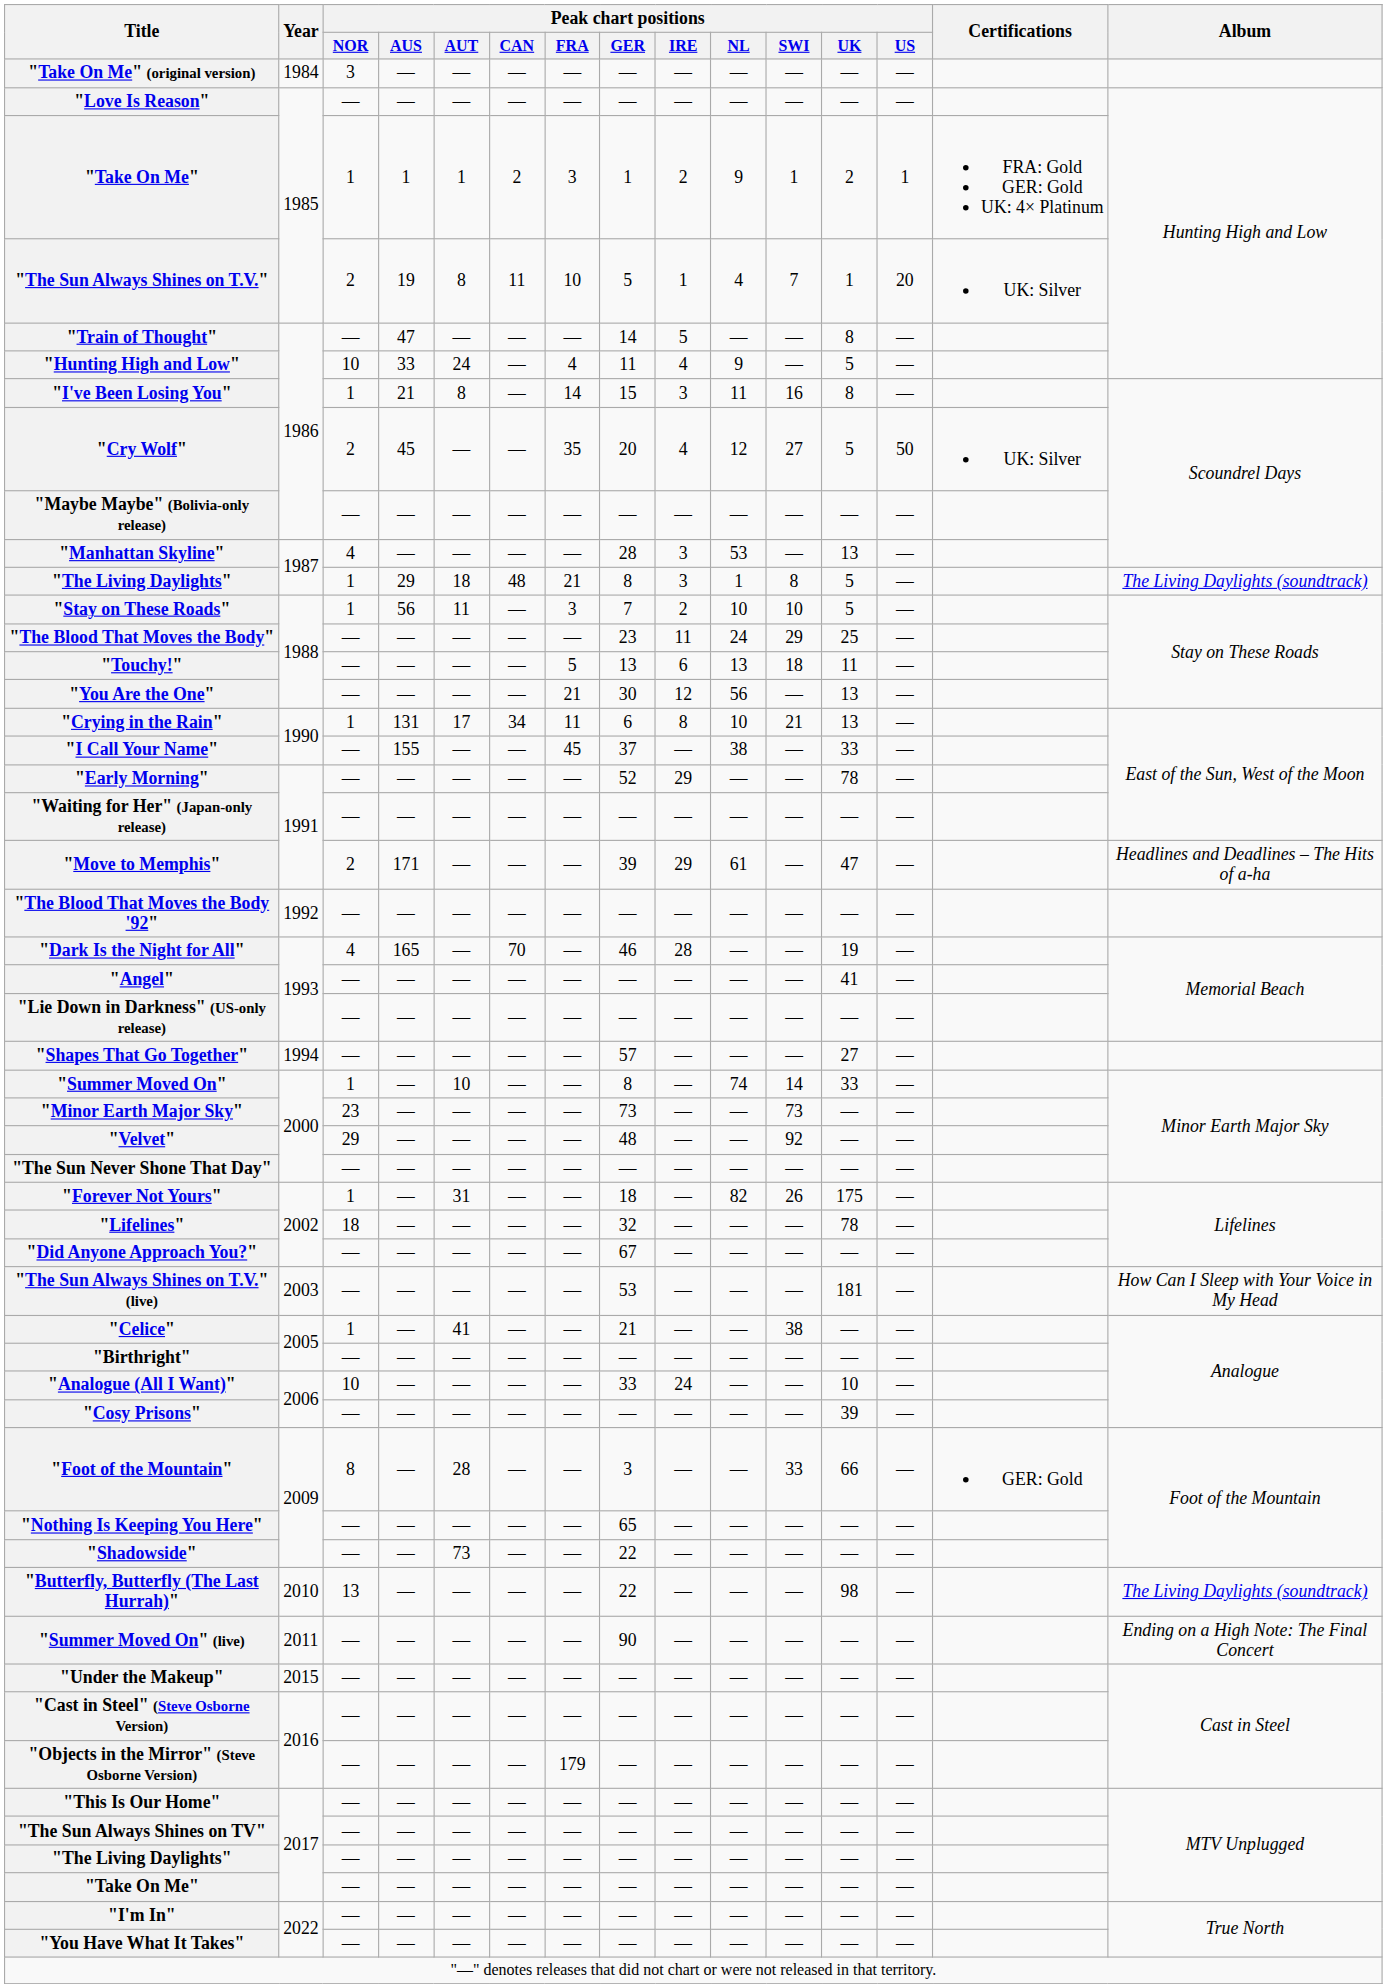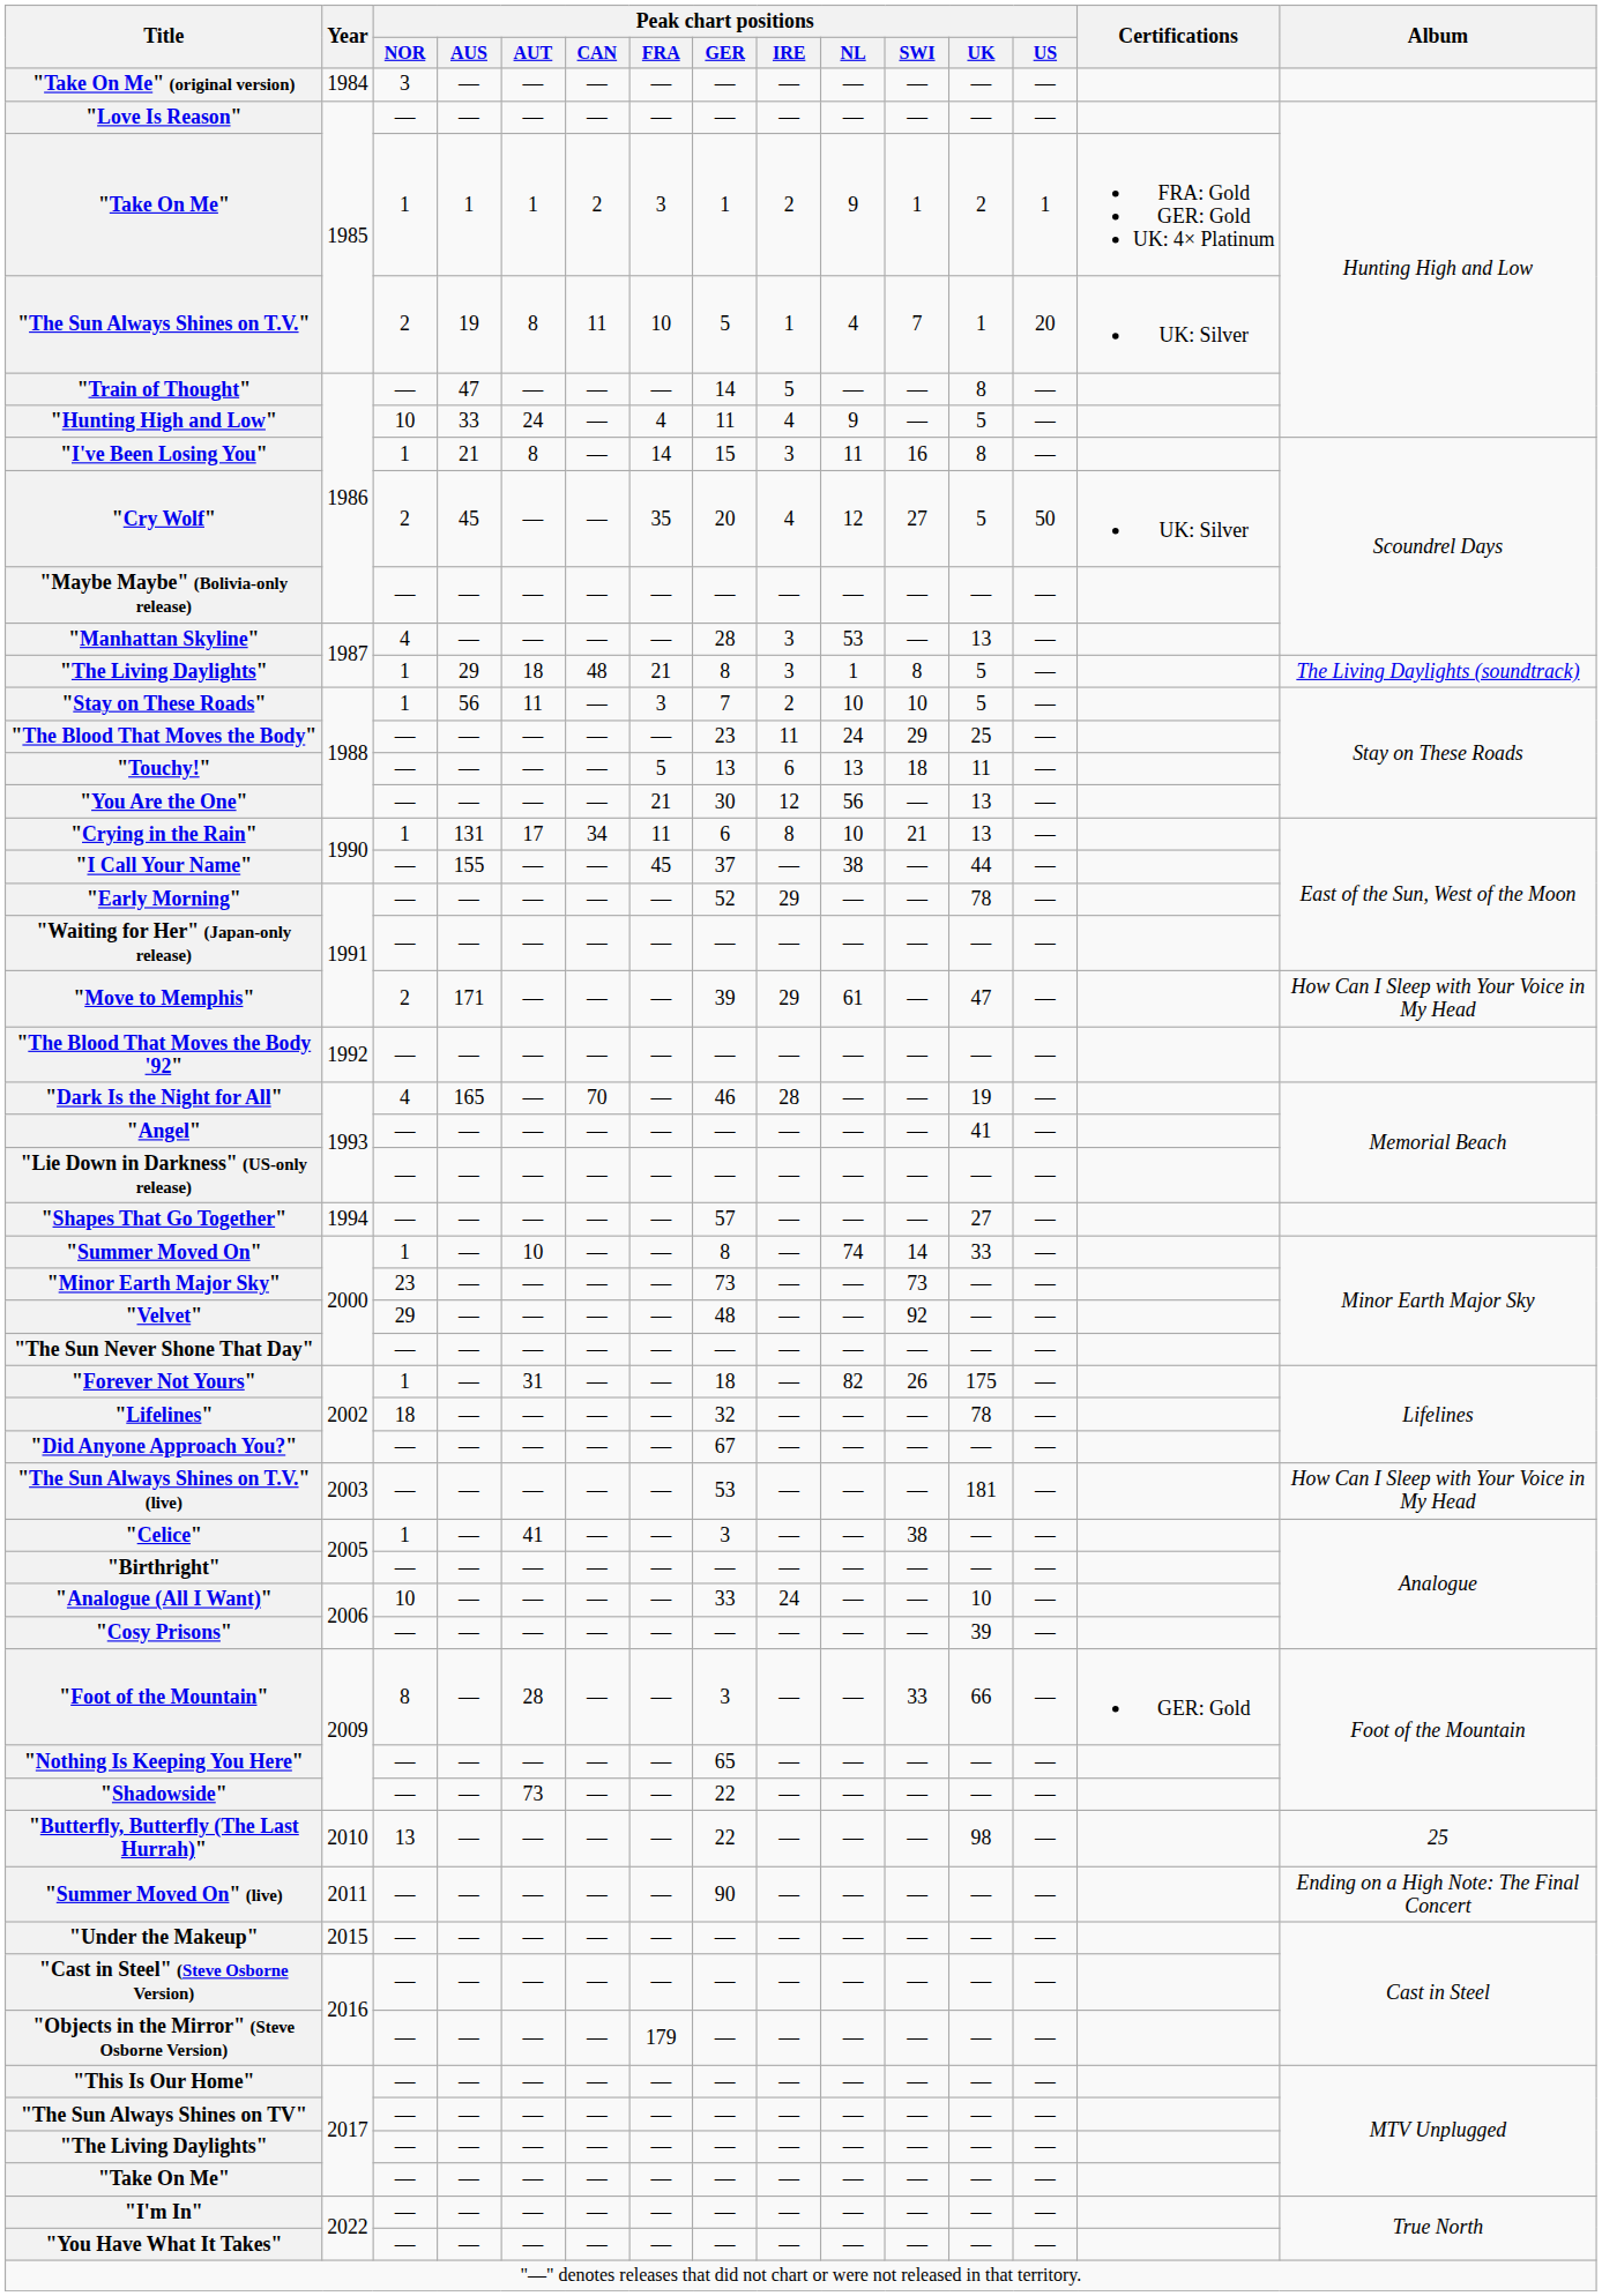"I Call Your Name" | Peak chart positions / UK: 33 -> 44
"Move to Memphis" | Album: Headlines and Deadlines – The Hits of a-ha -> How Can I Sleep with Your Voice in My Head
"Celice" | Peak chart positions / GER: 21 -> 3
"Butterfly, Butterfly (The Last Hurrah)" | Album: The Living Daylights (soundtrack) -> 25
